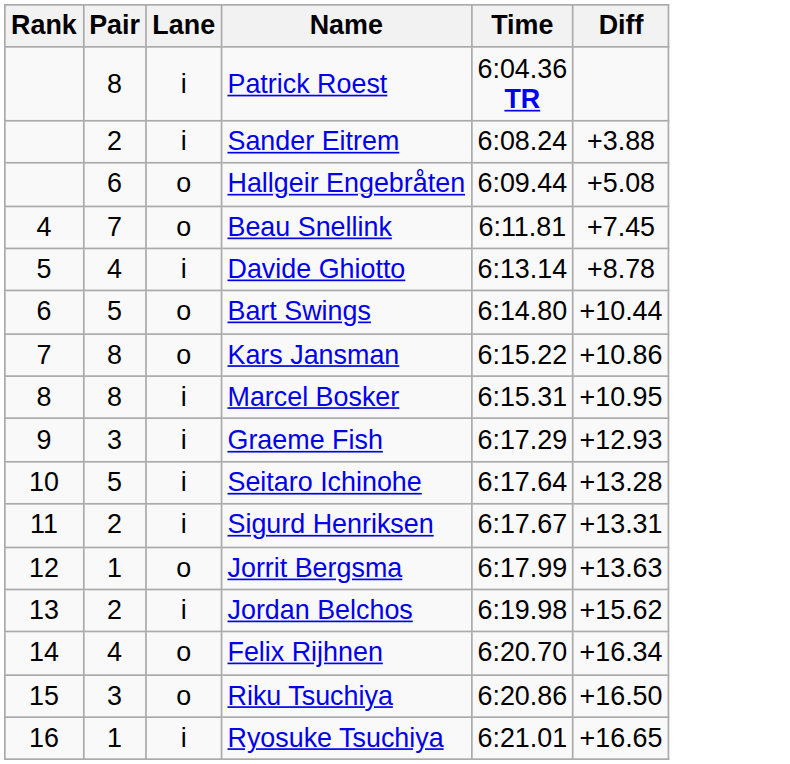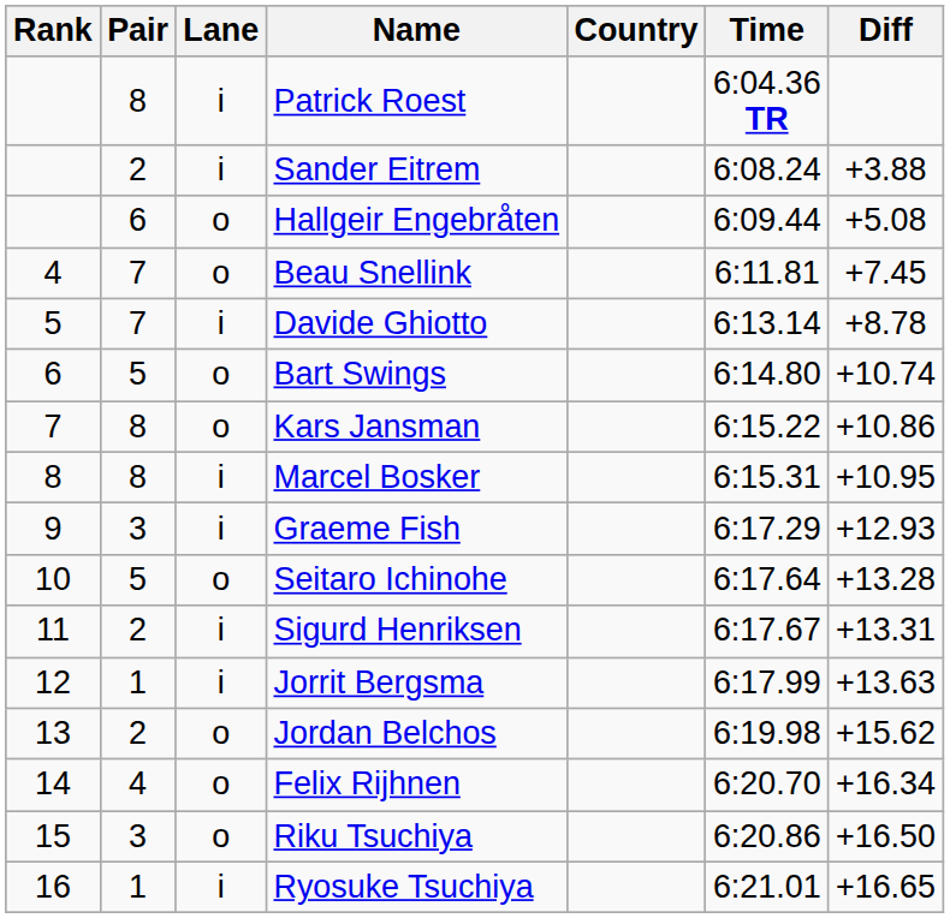+ column: Country
Davide Ghiotto | Pair: 4 -> 7
Bart Swings | Diff: +10.44 -> +10.74
Seitaro Ichinohe | Lane: i -> o
Jorrit Bergsma | Lane: o -> i
Jordan Belchos | Lane: i -> o
